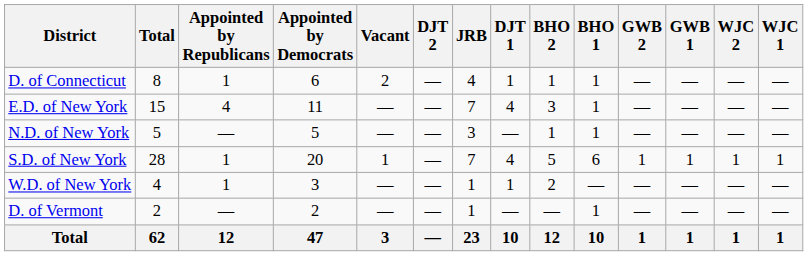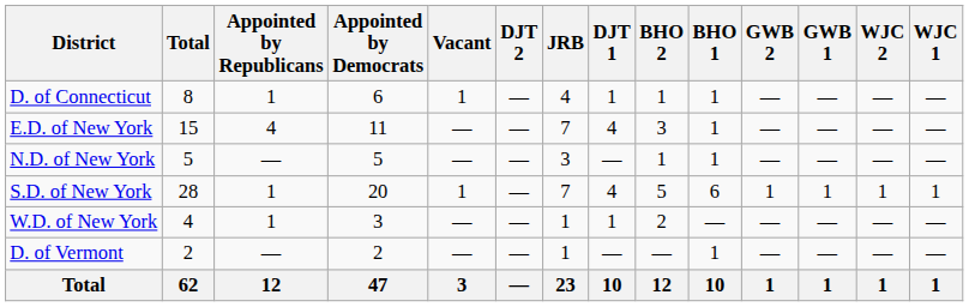D. of Connecticut | Vacant: 2 -> 1
